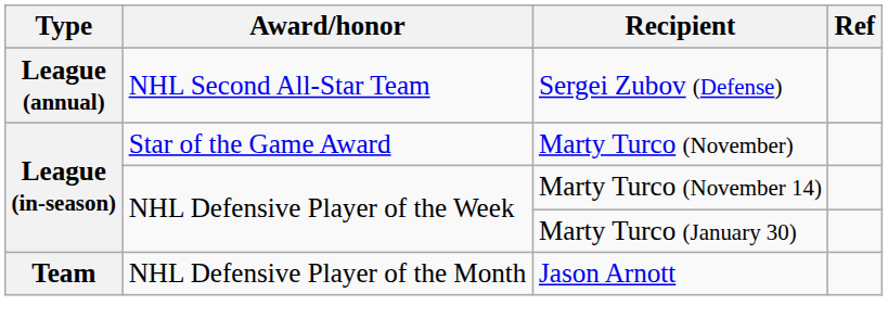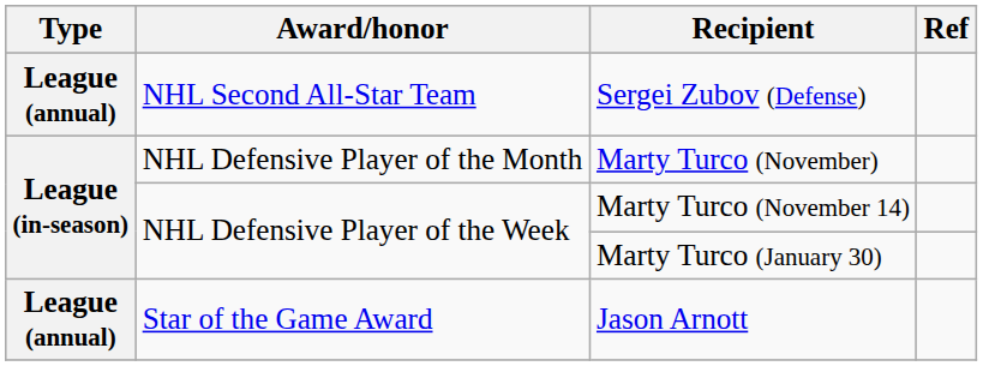Marty Turco (November) | Award/honor: Star of the Game Award -> NHL Defensive Player of the Month
Jason Arnott | Type: Team -> League (annual)
Jason Arnott | Award/honor: NHL Defensive Player of the Month -> Star of the Game Award
